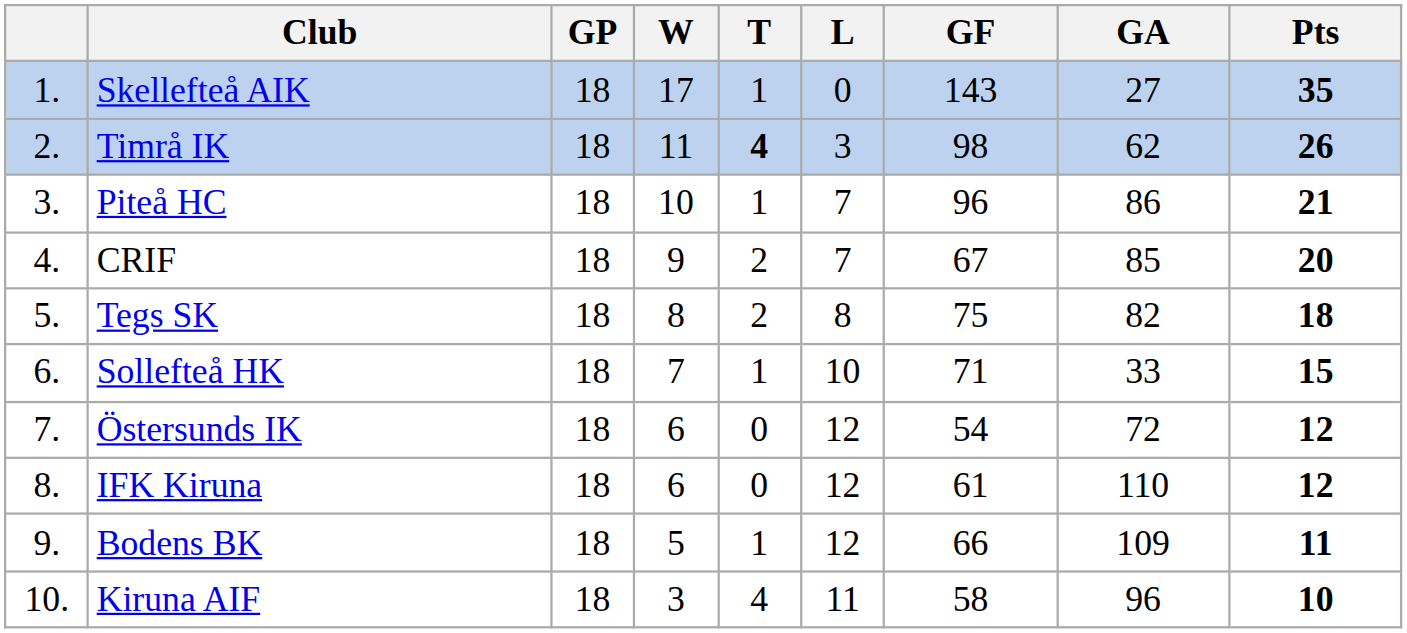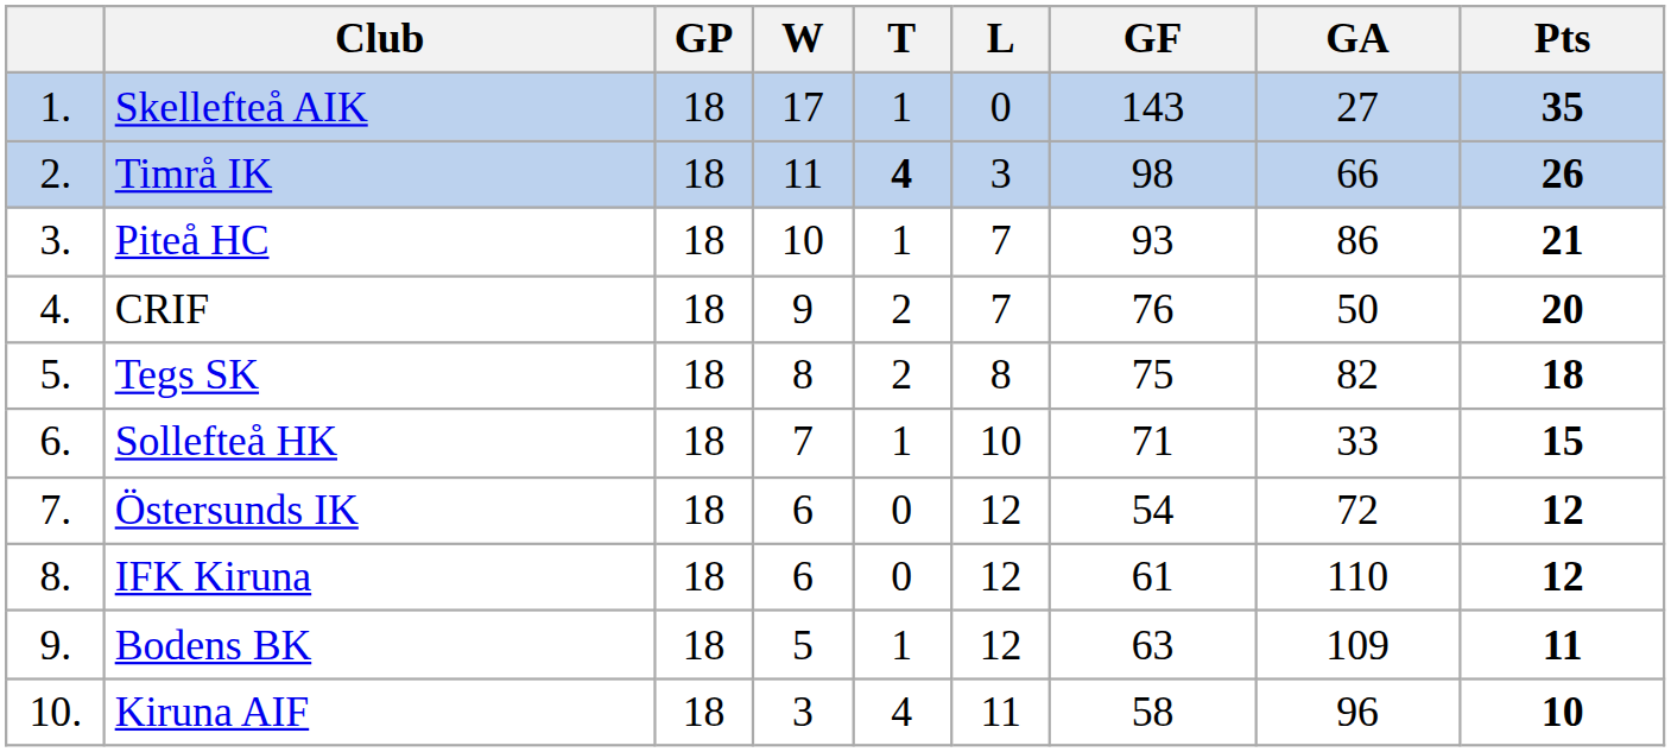Timrå IK | GA: 62 -> 66
Piteå HC | GF: 96 -> 93
CRIF | GF: 67 -> 76
CRIF | GA: 85 -> 50
Bodens BK | GF: 66 -> 63
